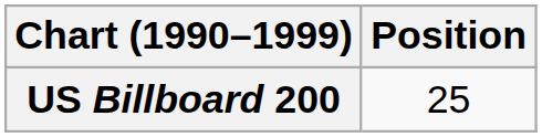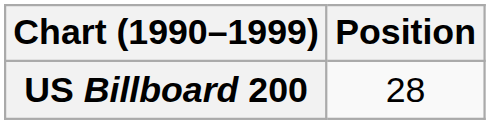US Billboard 200 | Position: 25 -> 28
